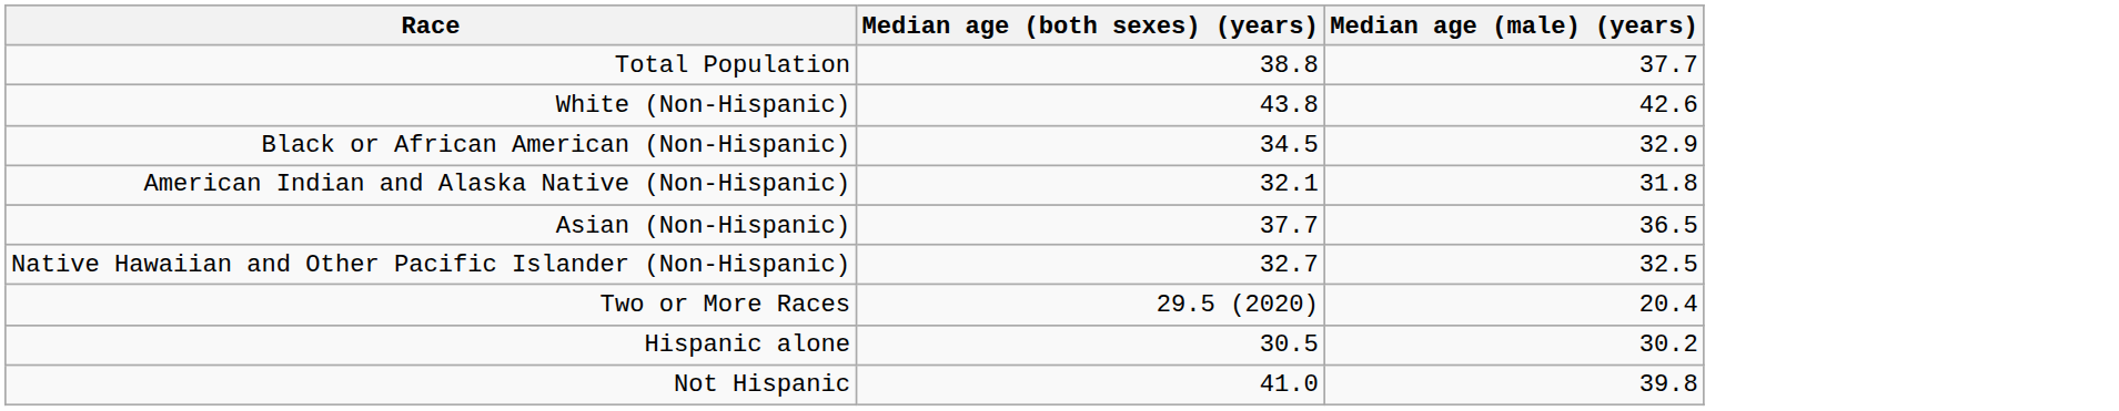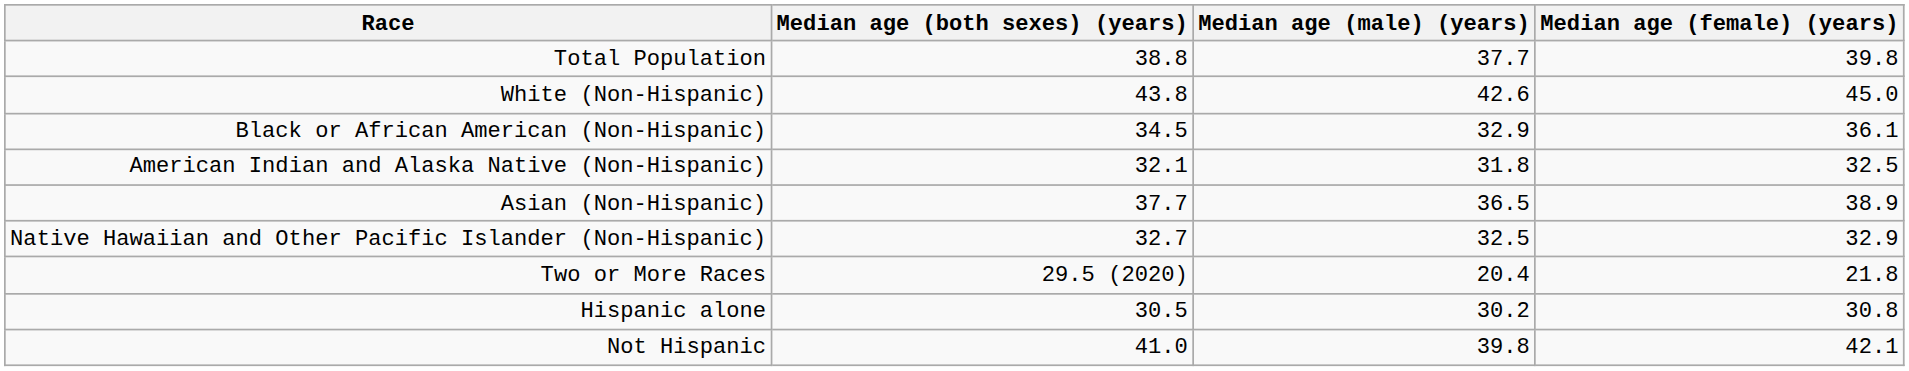+ column: Median age (female) (years) | 39.8 | 45.0 | 36.1 | 32.5 | 38.9 | 32.9 | 21.8 | 30.8 | 42.1
